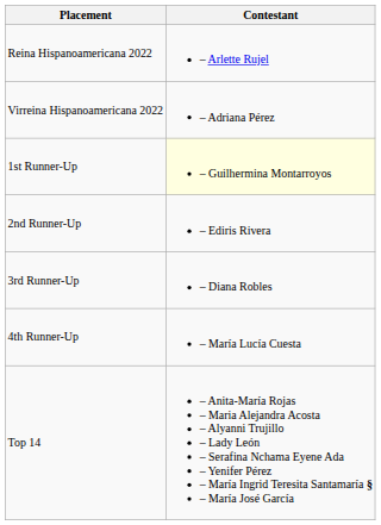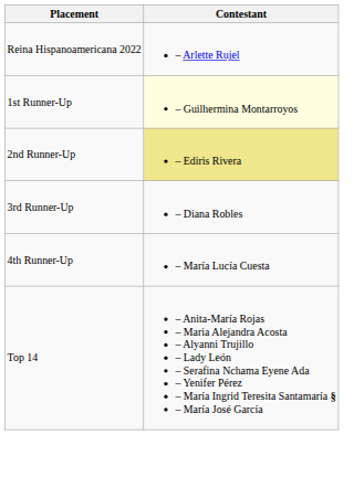- row: Virreina Hispanoamericana 2022 | – Adriana Pérez
2nd Runner-Up | Contestant: no background -> khaki background
